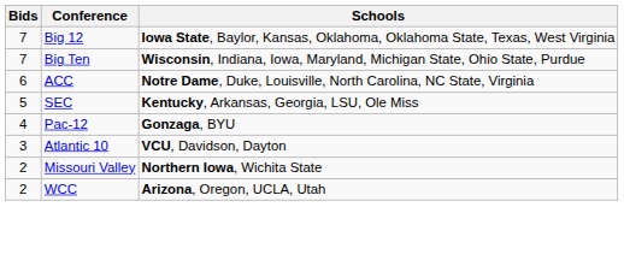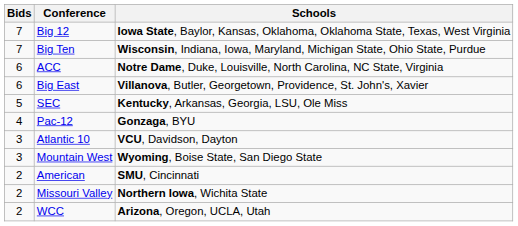+ row: 6 | Big East | Villanova, Butler, Georgetown, Providence, St. John's, Xavier
+ row: 3 | Mountain West | Wyoming, Boise State, San Diego State
+ row: 2 | American | SMU, Cincinnati
